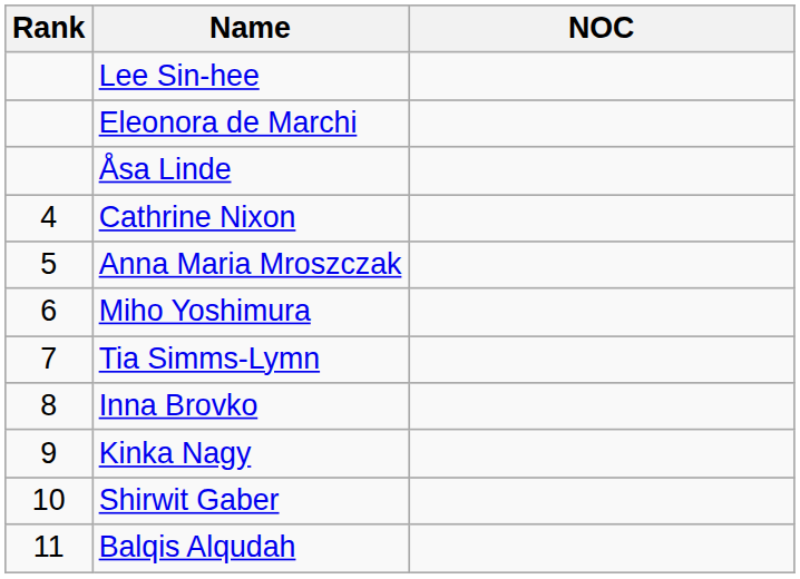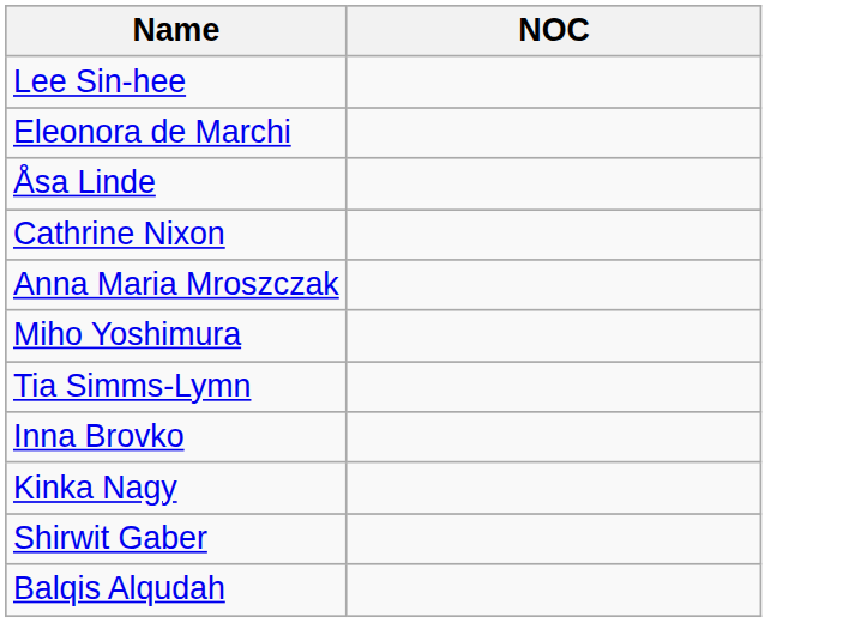- column: Rank | 4 | 5 | 6 | 7 | 8 | 9 | 10 | 11
